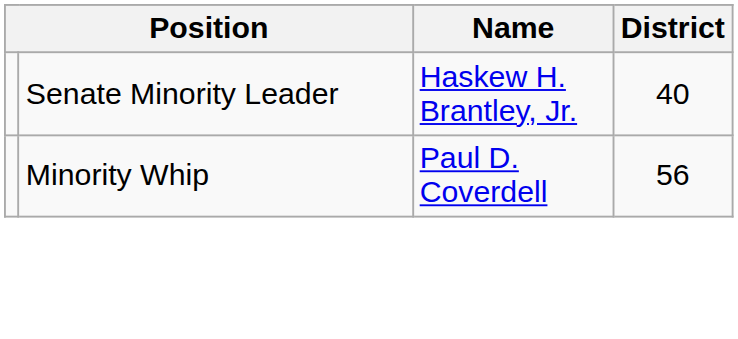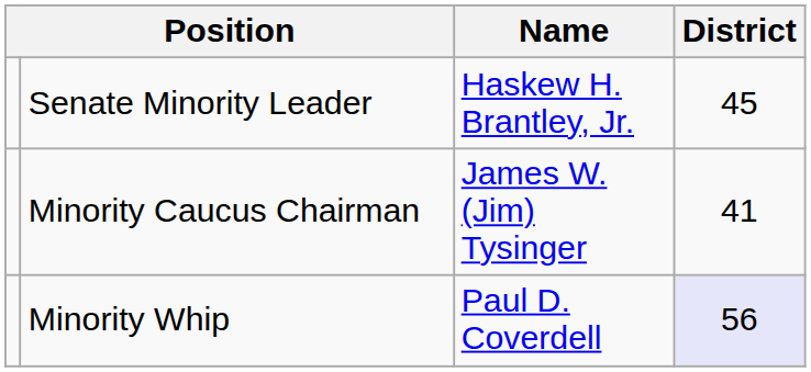Senate Minority Leader | District: 40 -> 45
+ row: Minority Caucus Chairman | James W. (Jim) Tysinger | 41
Minority Whip | District: no background -> lavender background
